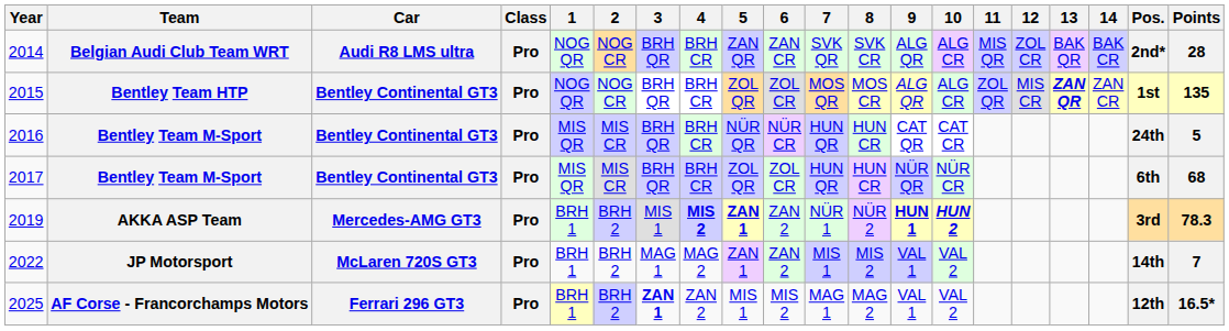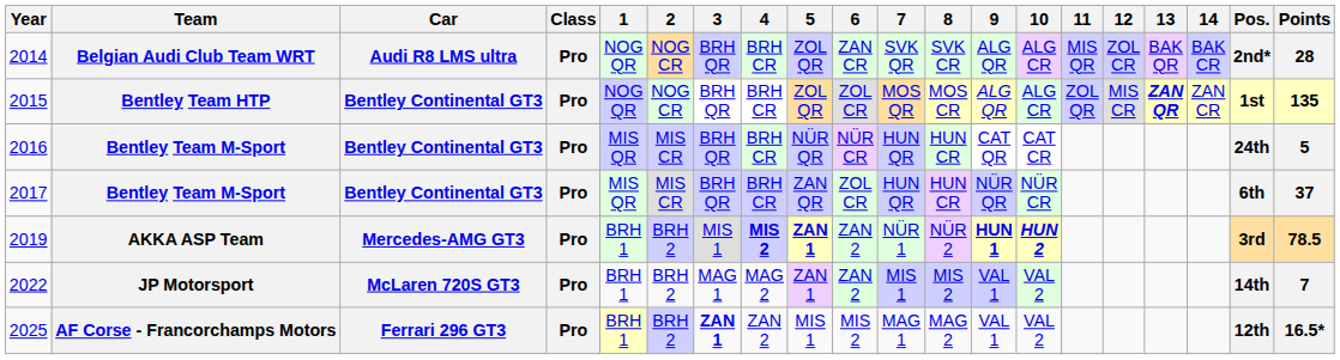2014 | 5: ZAN QR -> ZOL QR
2017 | 5: ZOL QR -> ZAN QR
2017 | Points: 68 -> 37
2019 | Points: 78.3 -> 78.5
